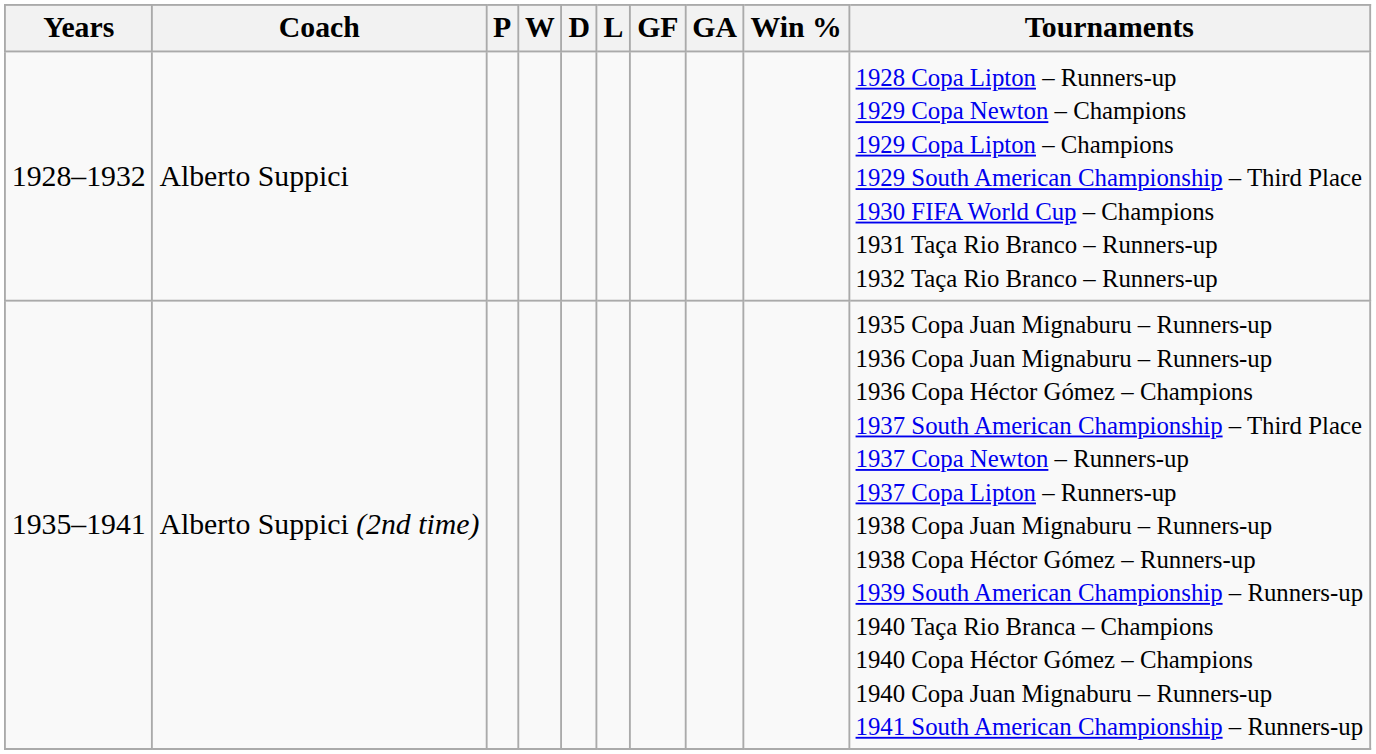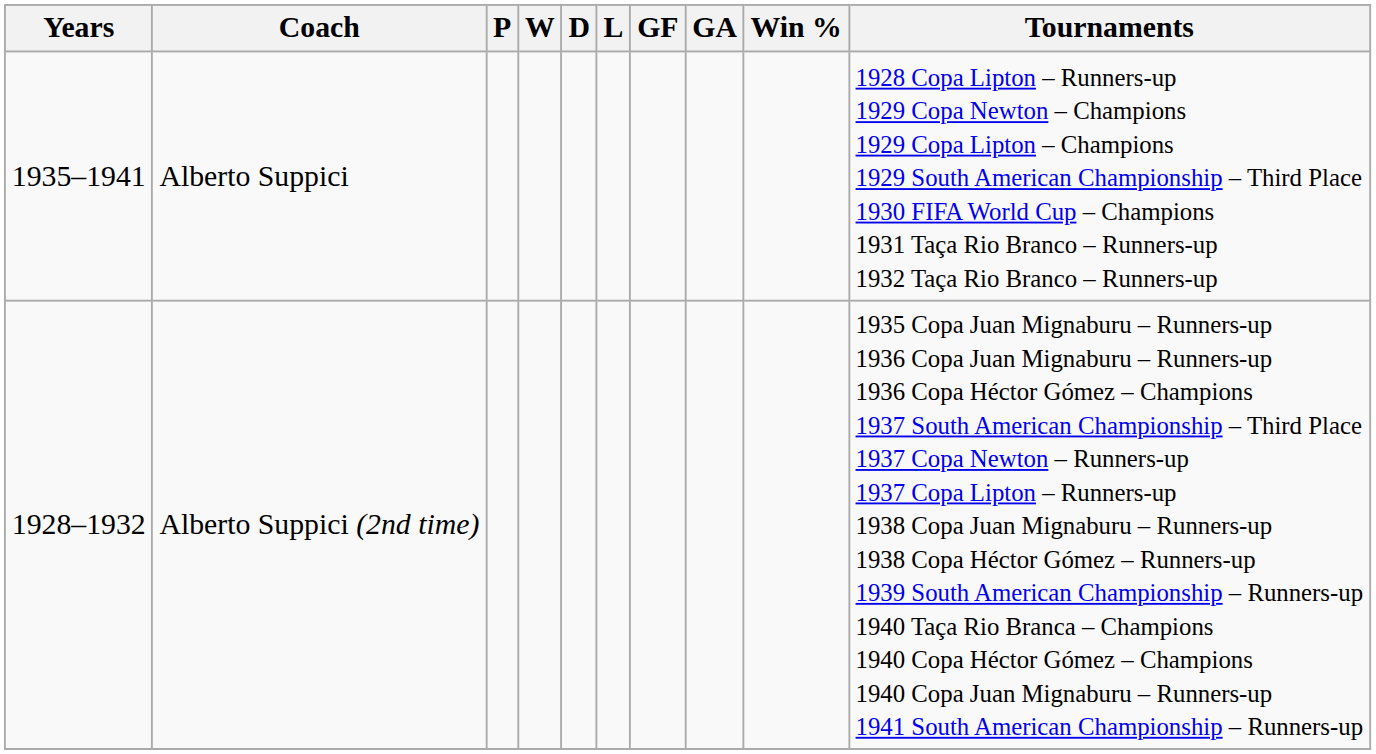Alberto Suppici | Years: 1928–1932 -> 1935–1941
Alberto Suppici (2nd time) | Years: 1935–1941 -> 1928–1932
